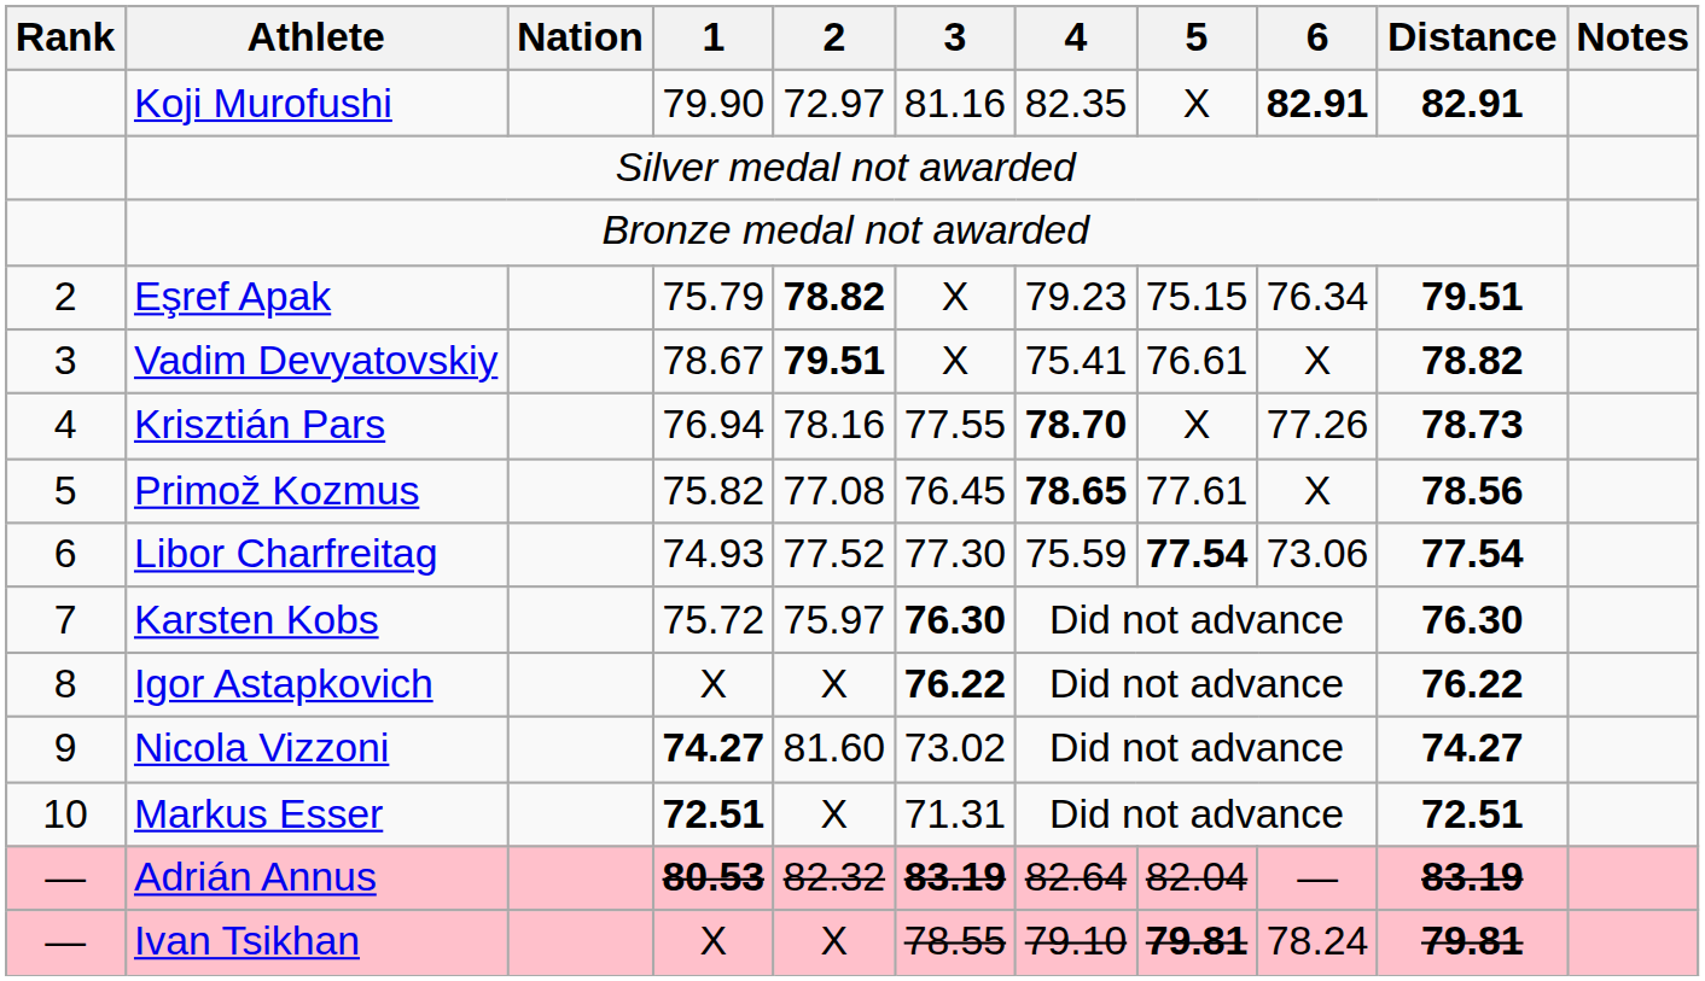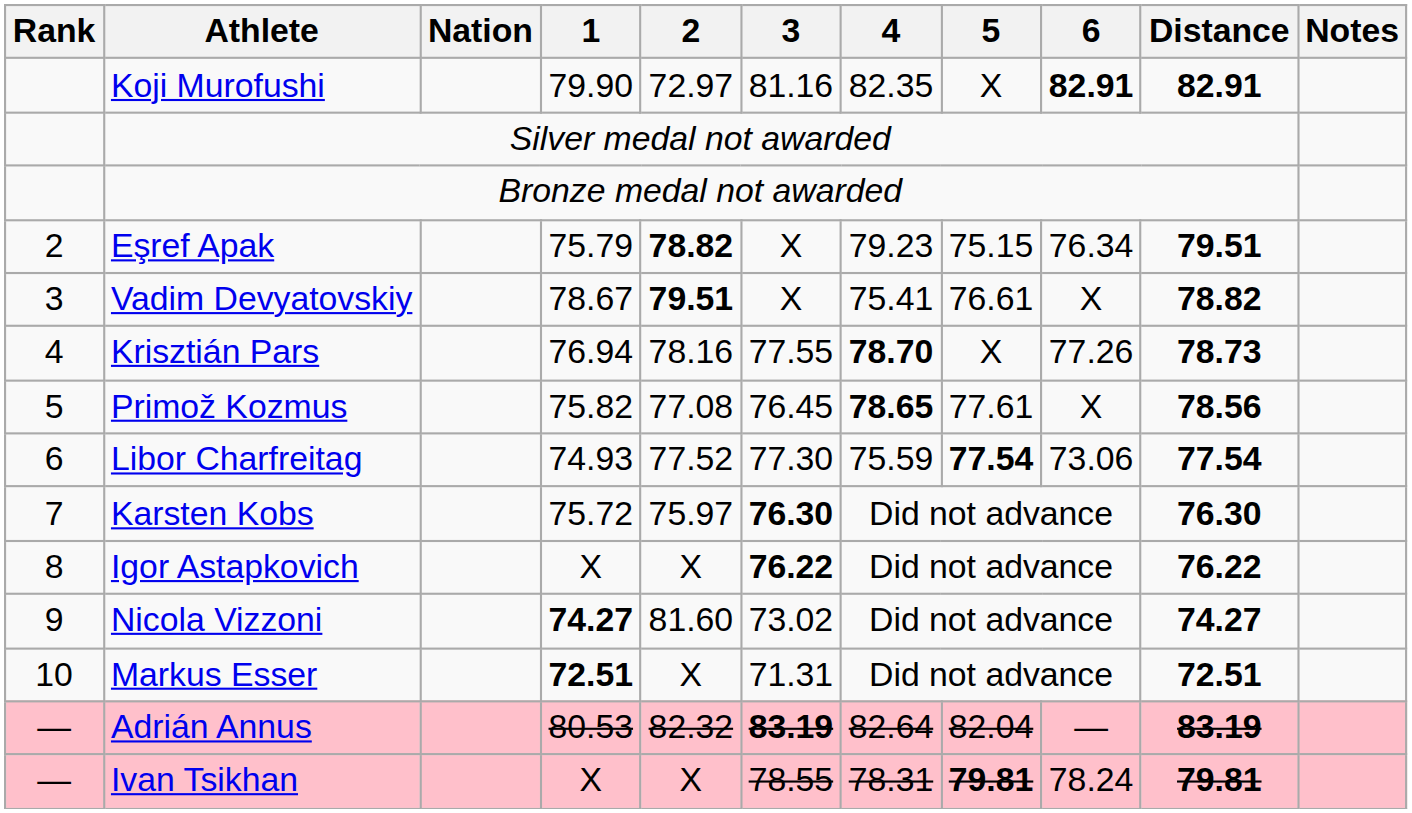Adrián Annus | 1: bold -> normal
Ivan Tsikhan | 4: 79.10 -> 78.31
